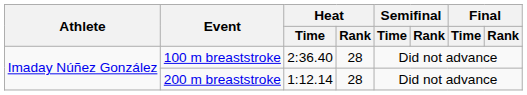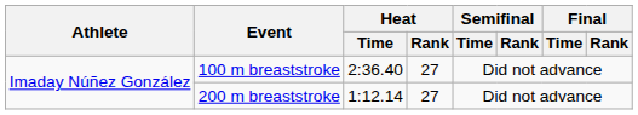100 m breaststroke | Heat / Rank: 28 -> 27
200 m breaststroke | Heat / Rank: 28 -> 27
